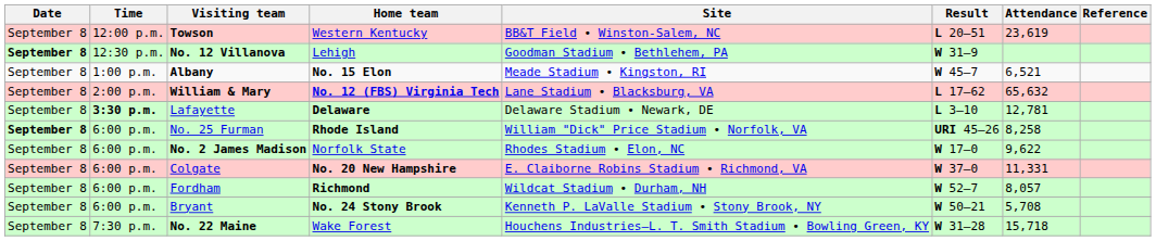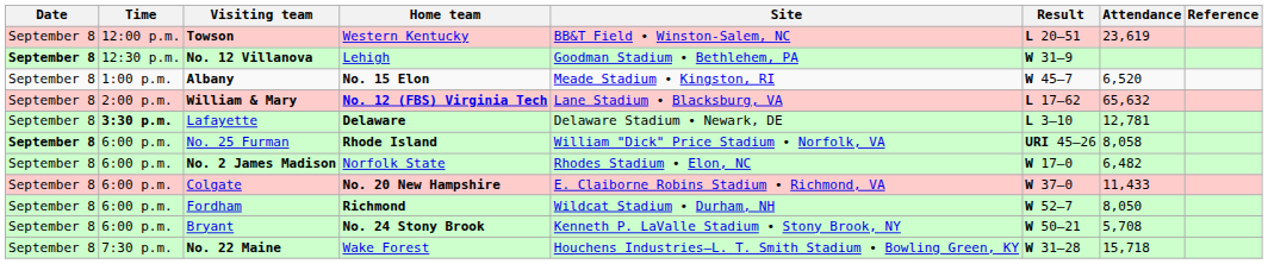Albany | Attendance: 6,521 -> 6,520
No. 25 Furman | Attendance: 8,258 -> 8,058
No. 2 James Madison | Attendance: 9,622 -> 6,482
Colgate | Attendance: 11,331 -> 11,433
Fordham | Attendance: 8,057 -> 8,050
